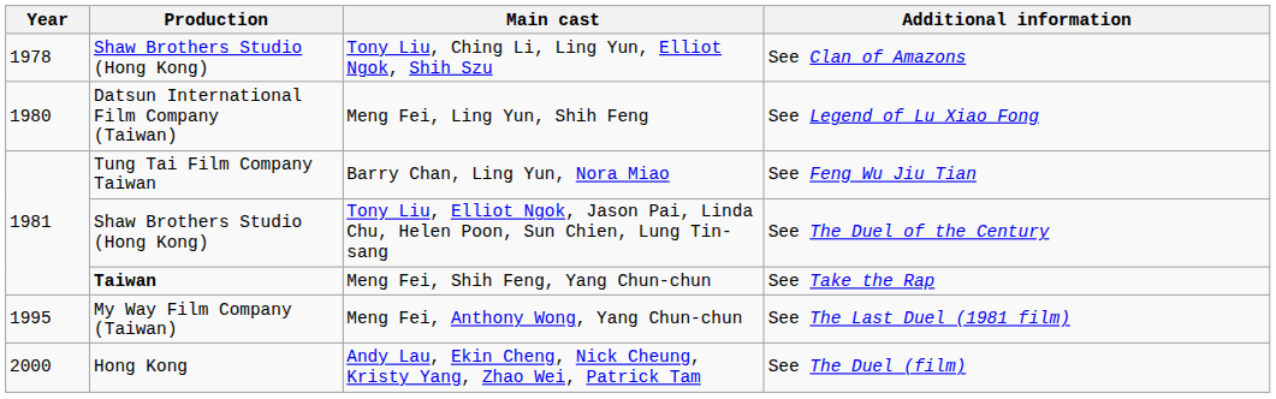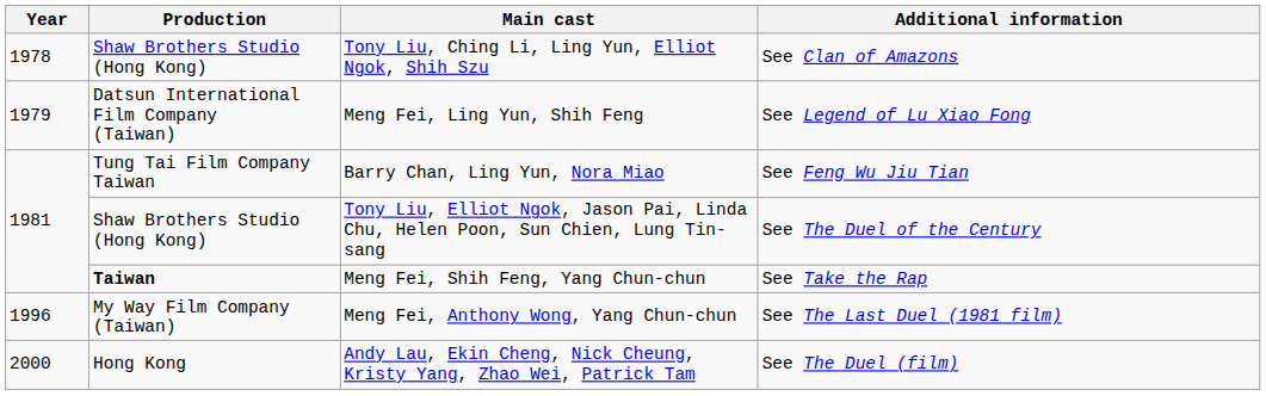Meng Fei, Ling Yun, Shih Feng | Year: 1980 -> 1979
Meng Fei, Anthony Wong, Yang Chun-chun | Year: 1995 -> 1996
